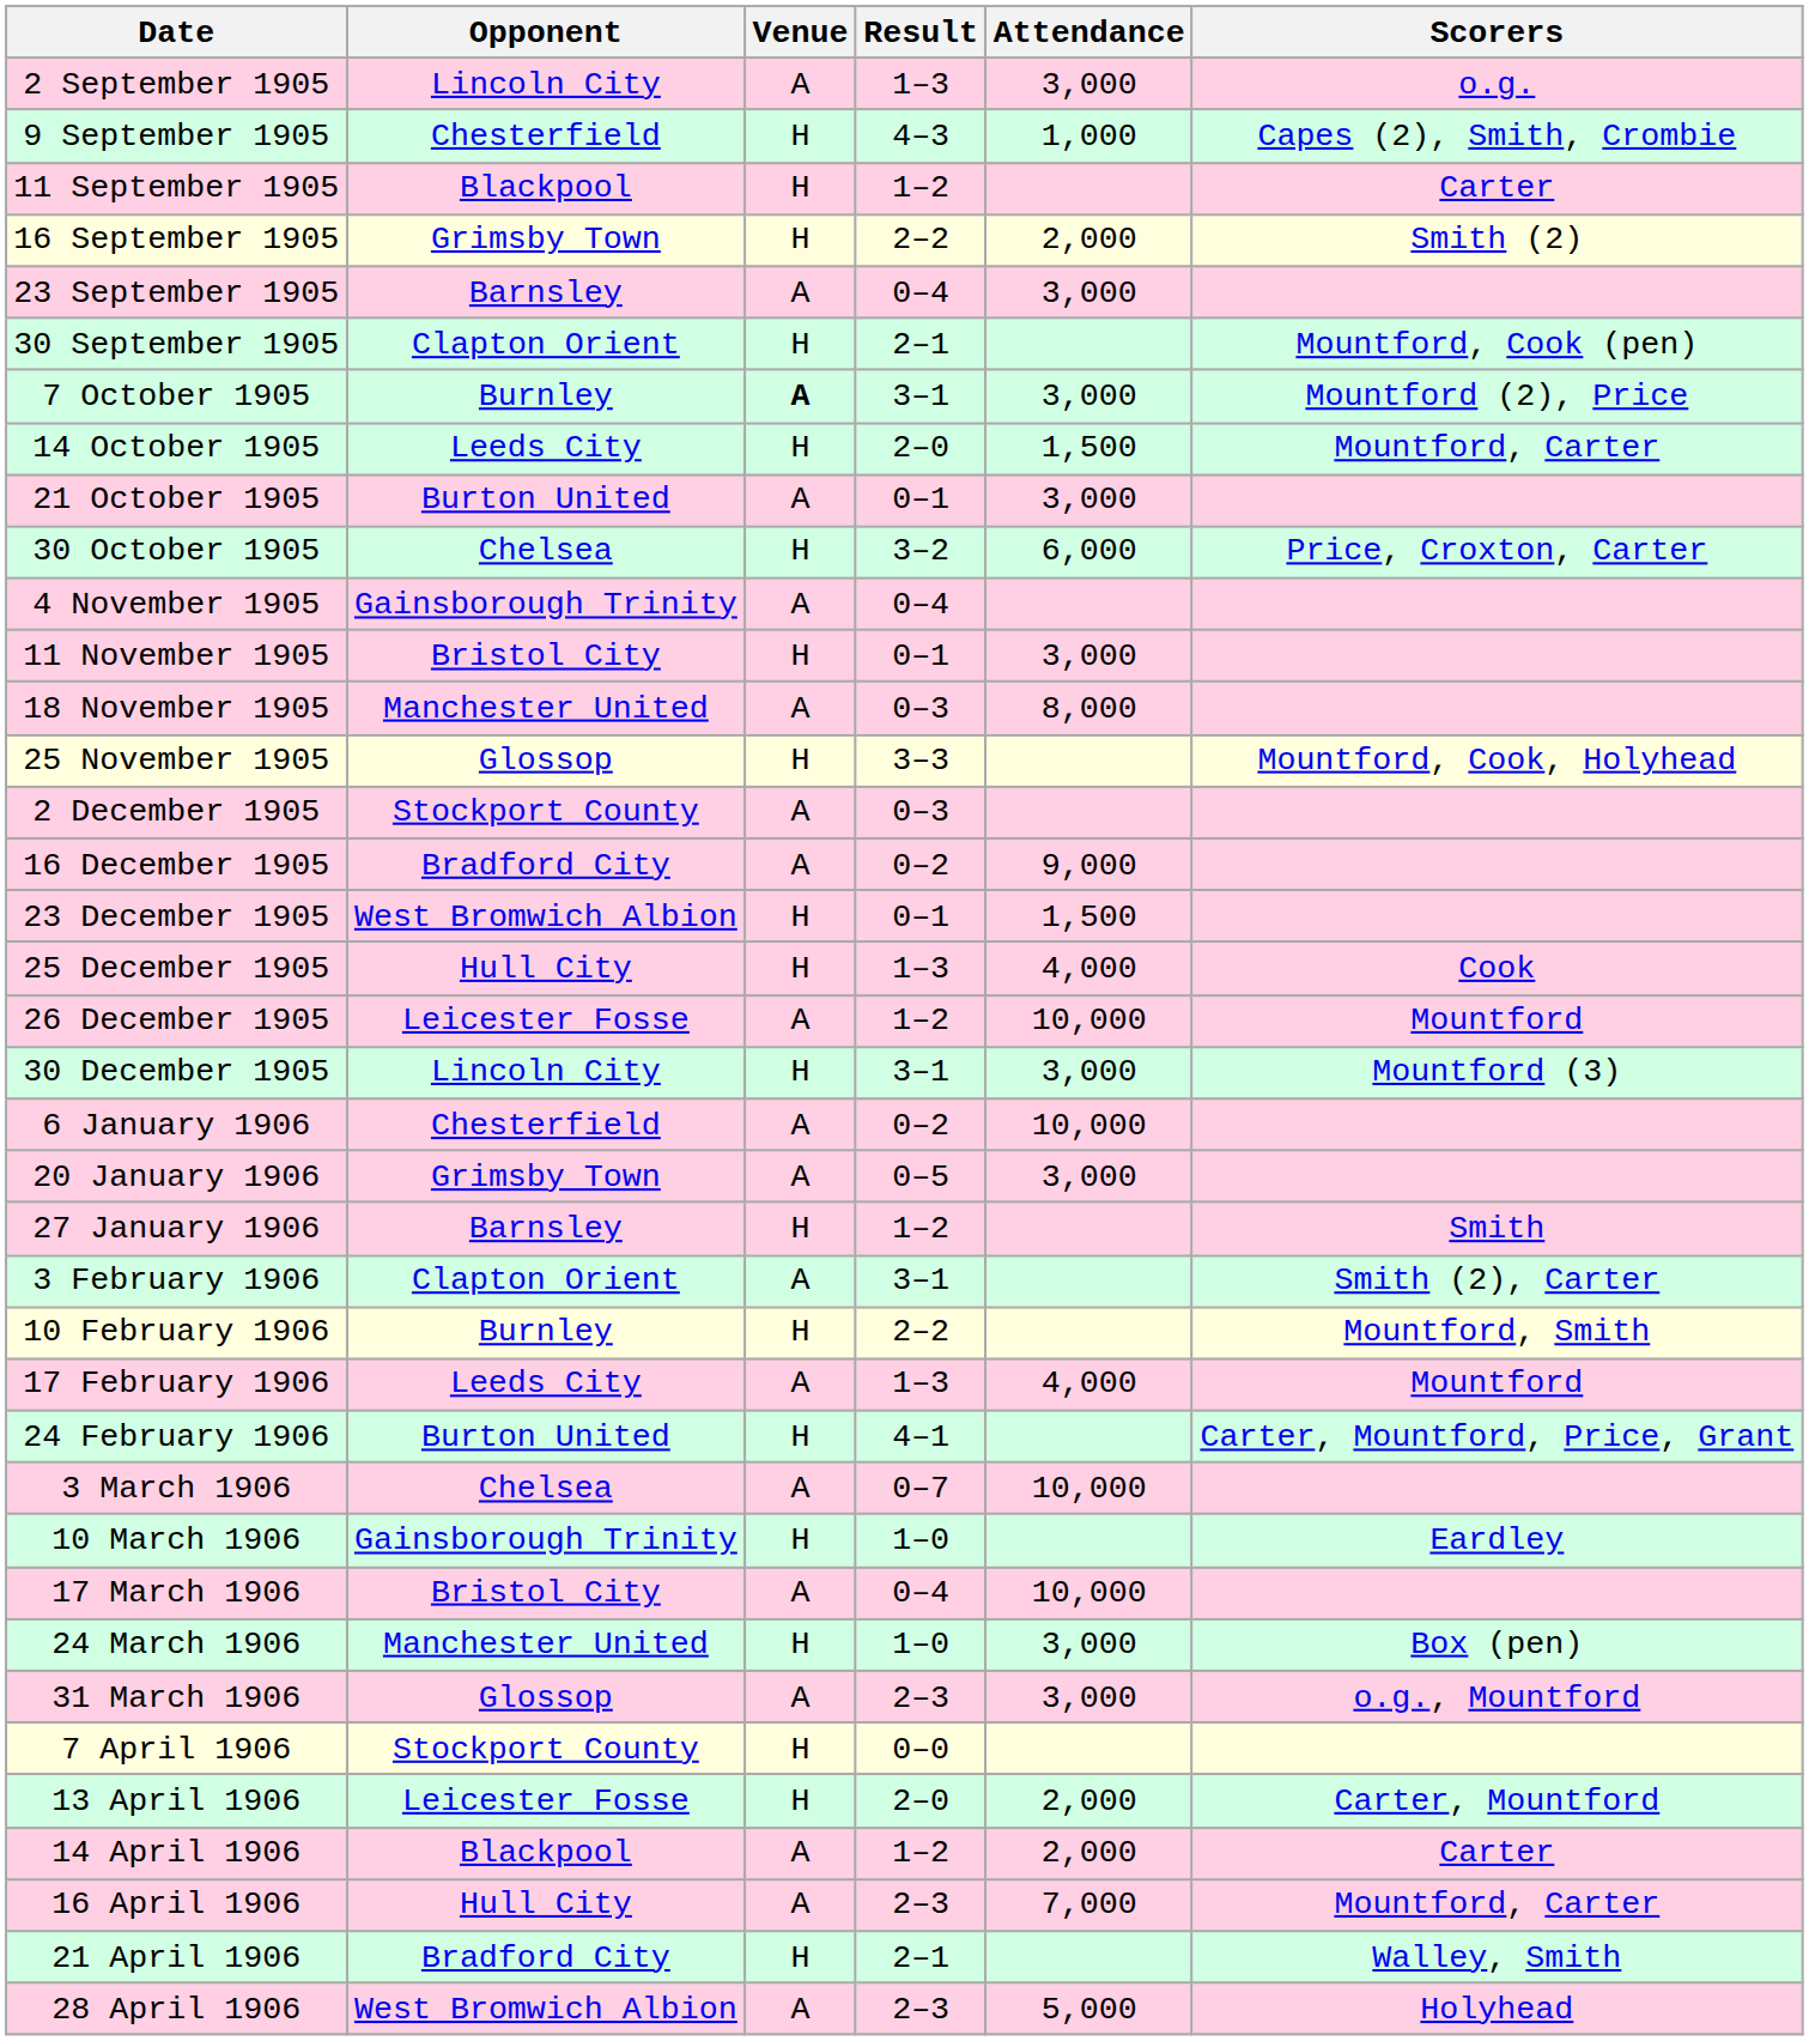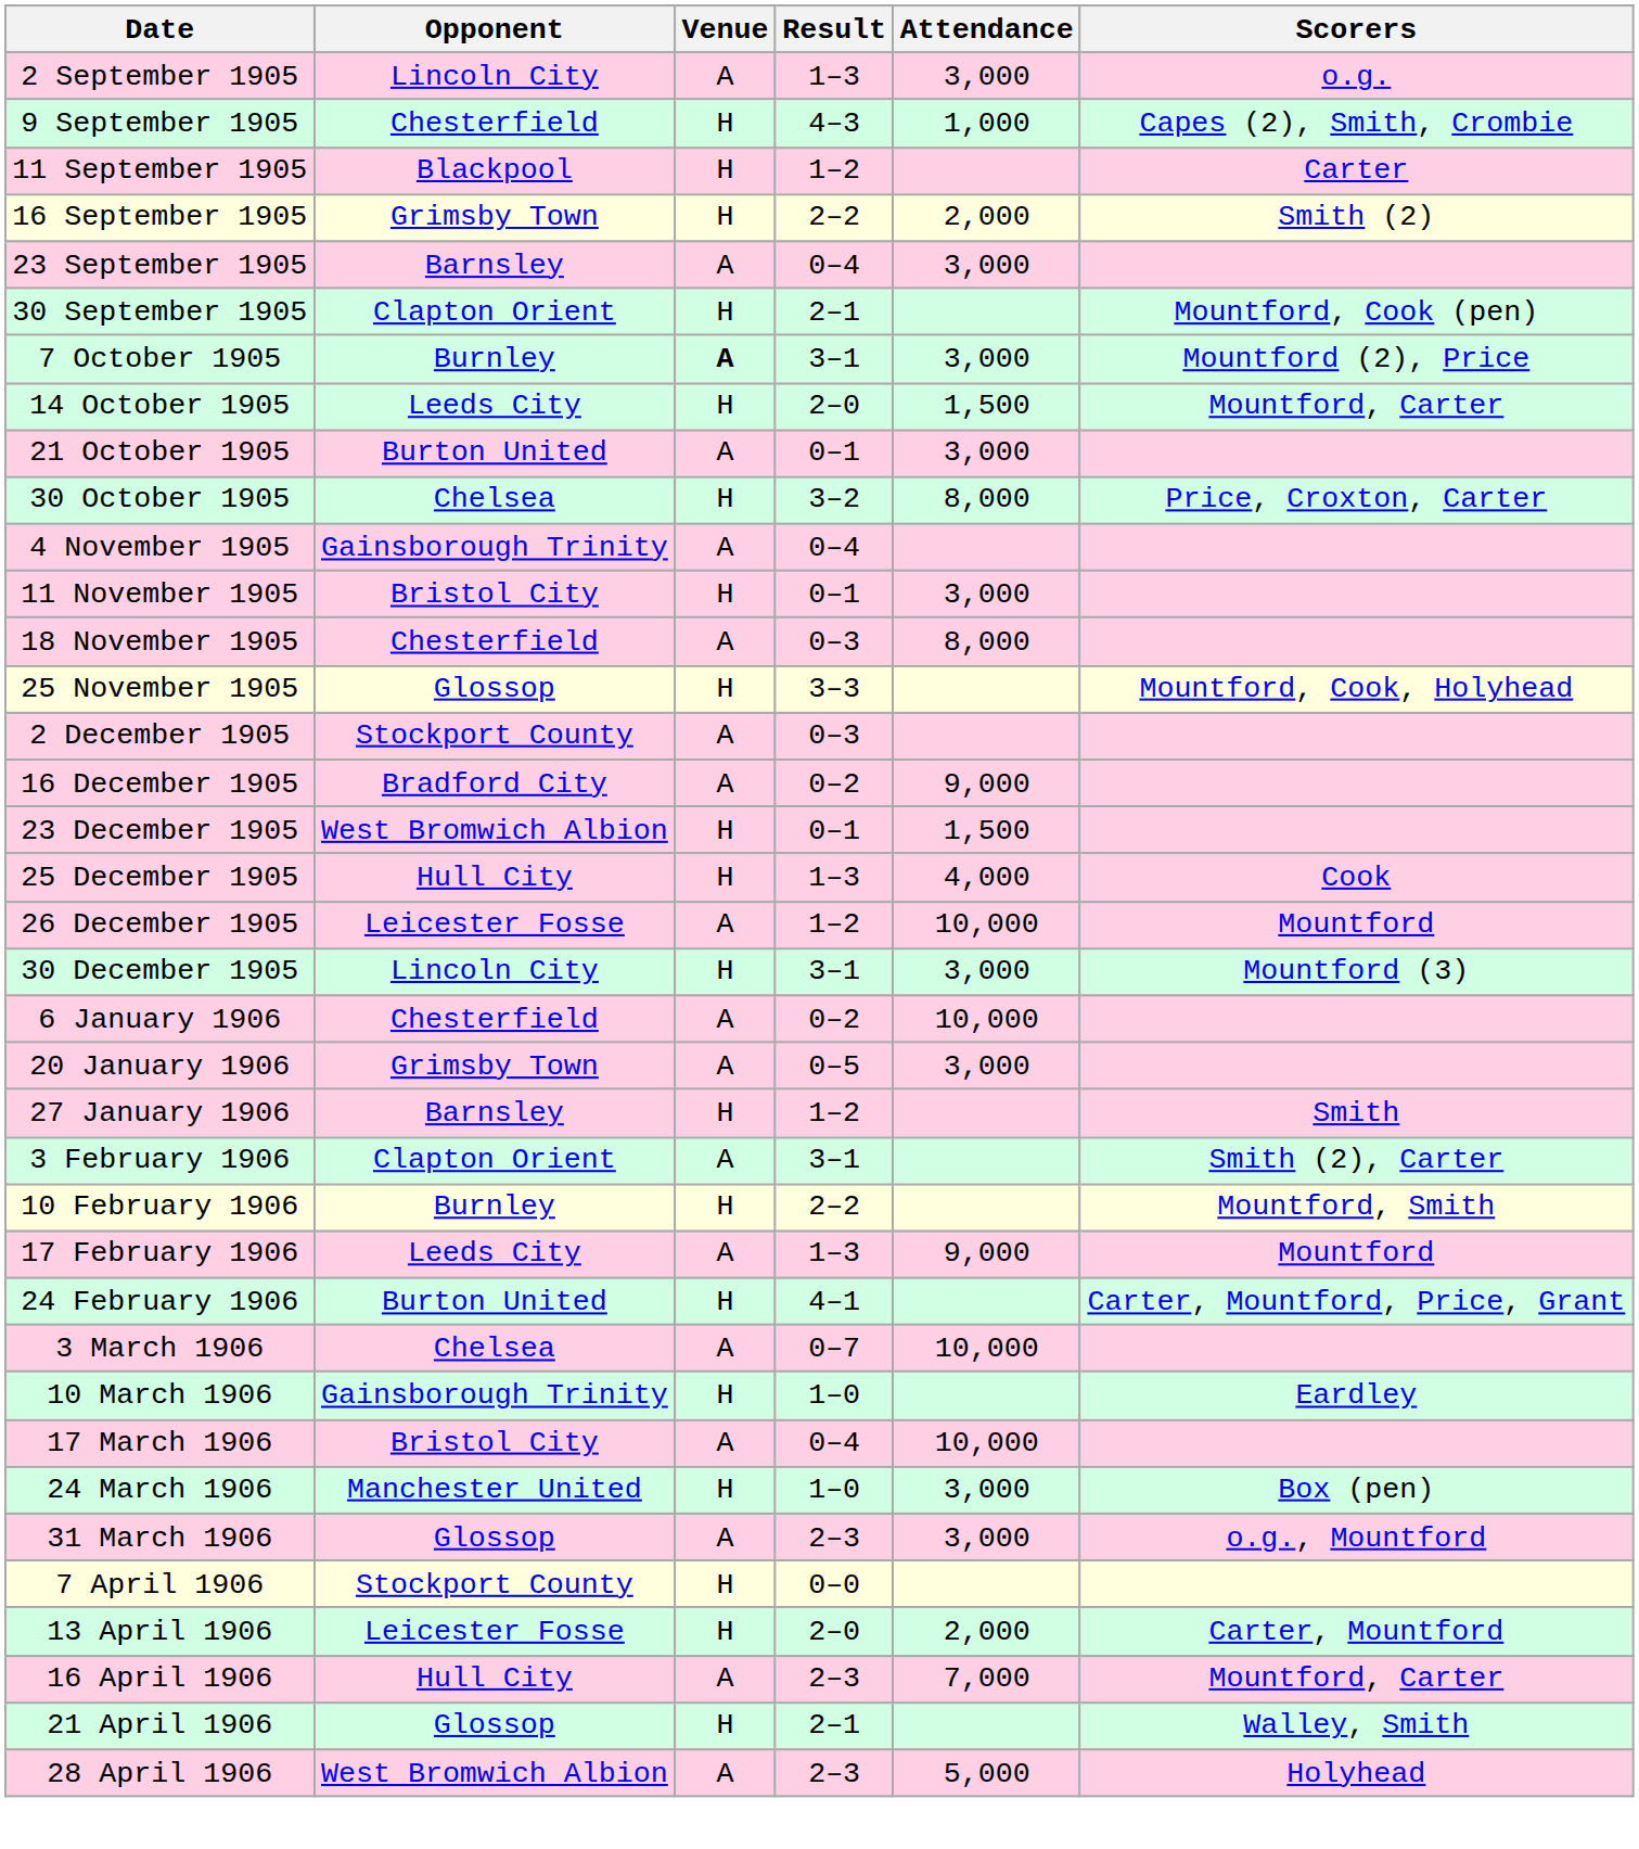30 October 1905 | Attendance: 6,000 -> 8,000
18 November 1905 | Opponent: Manchester United -> Chesterfield
17 February 1906 | Attendance: 4,000 -> 9,000
- row: 14 April 1906 | Blackpool | A | 1–2 | 2,000 | Carter
21 April 1906 | Opponent: Bradford City -> Glossop
